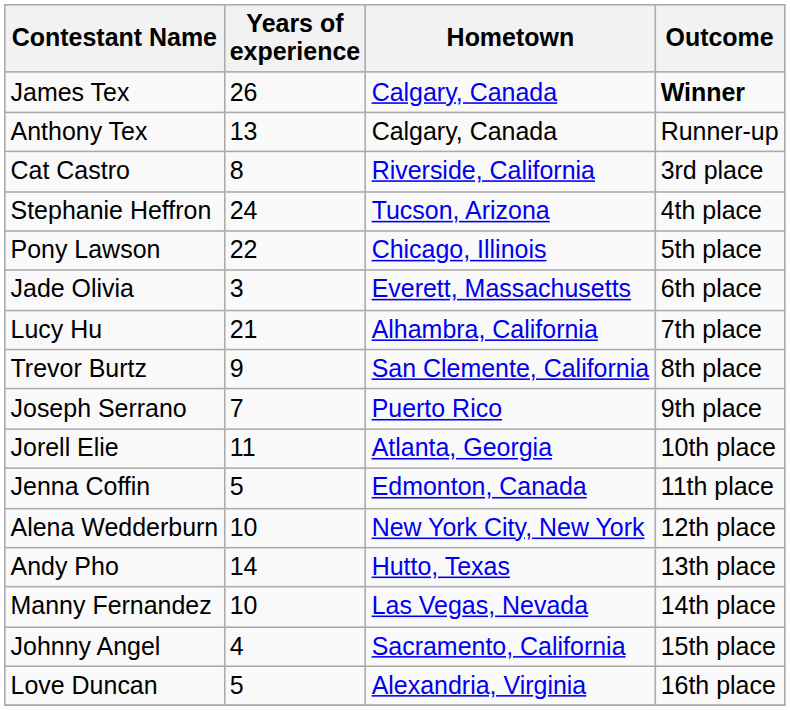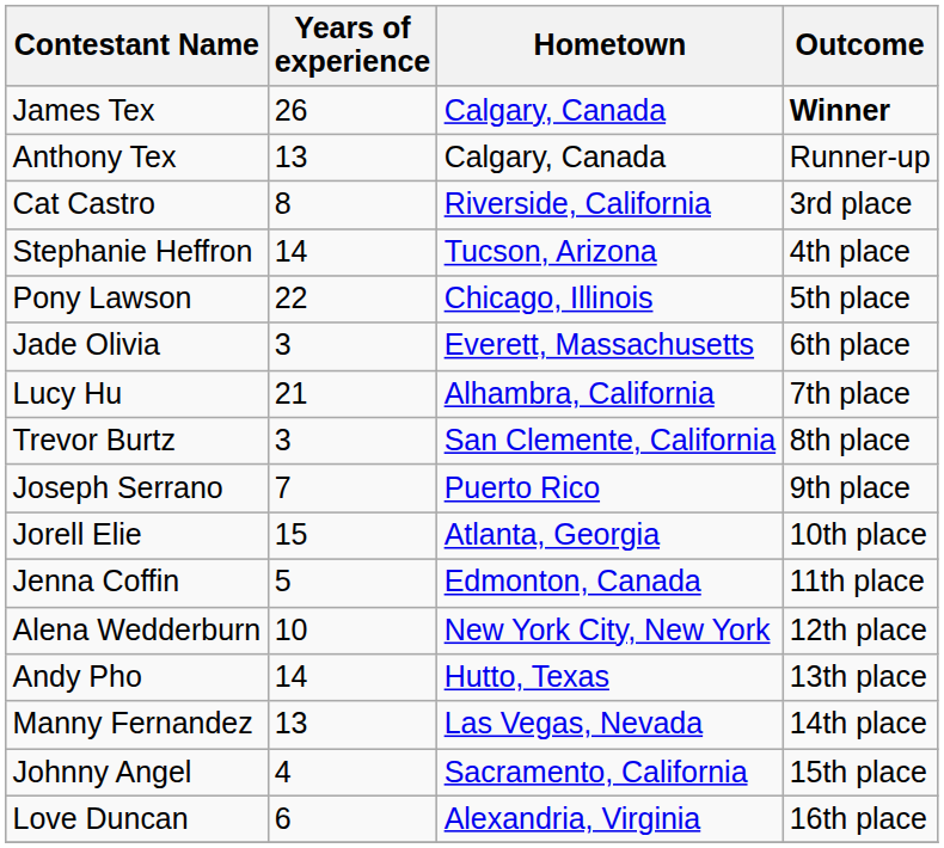Stephanie Heffron | Years of experience: 24 -> 14
Trevor Burtz | Years of experience: 9 -> 3
Jorell Elie | Years of experience: 11 -> 15
Manny Fernandez | Years of experience: 10 -> 13
Love Duncan | Years of experience: 5 -> 6
